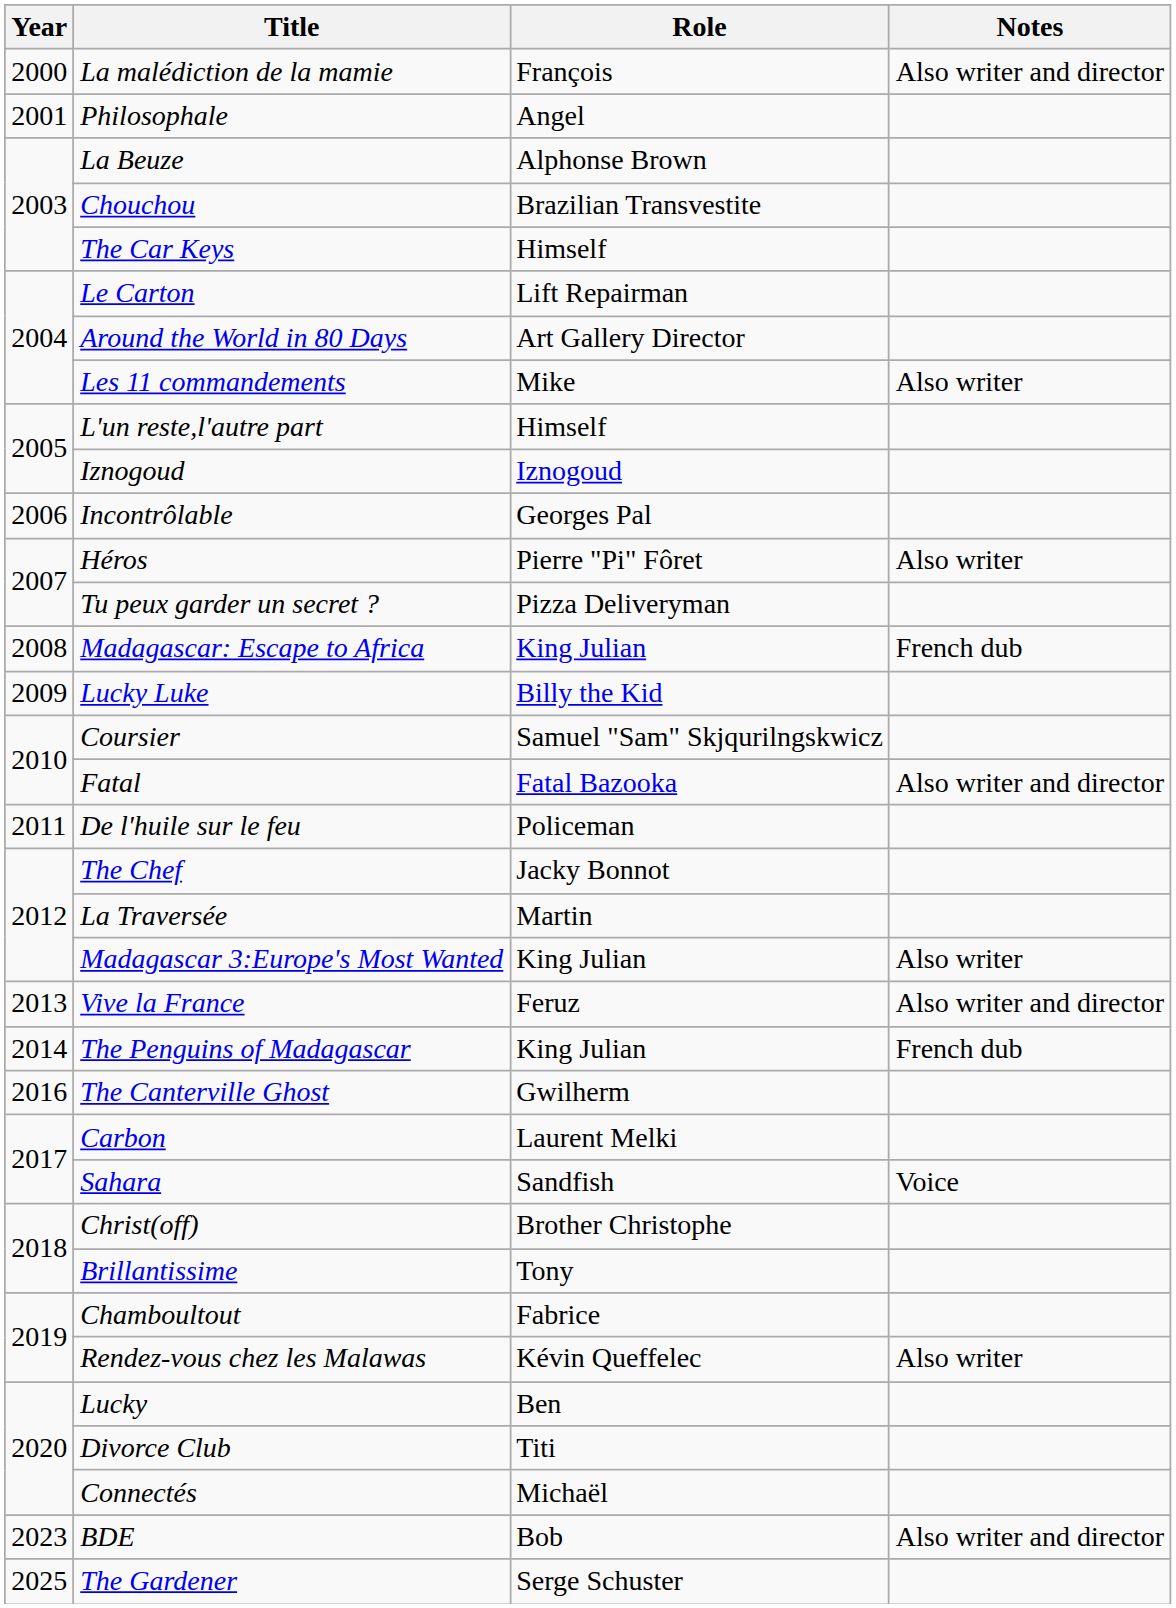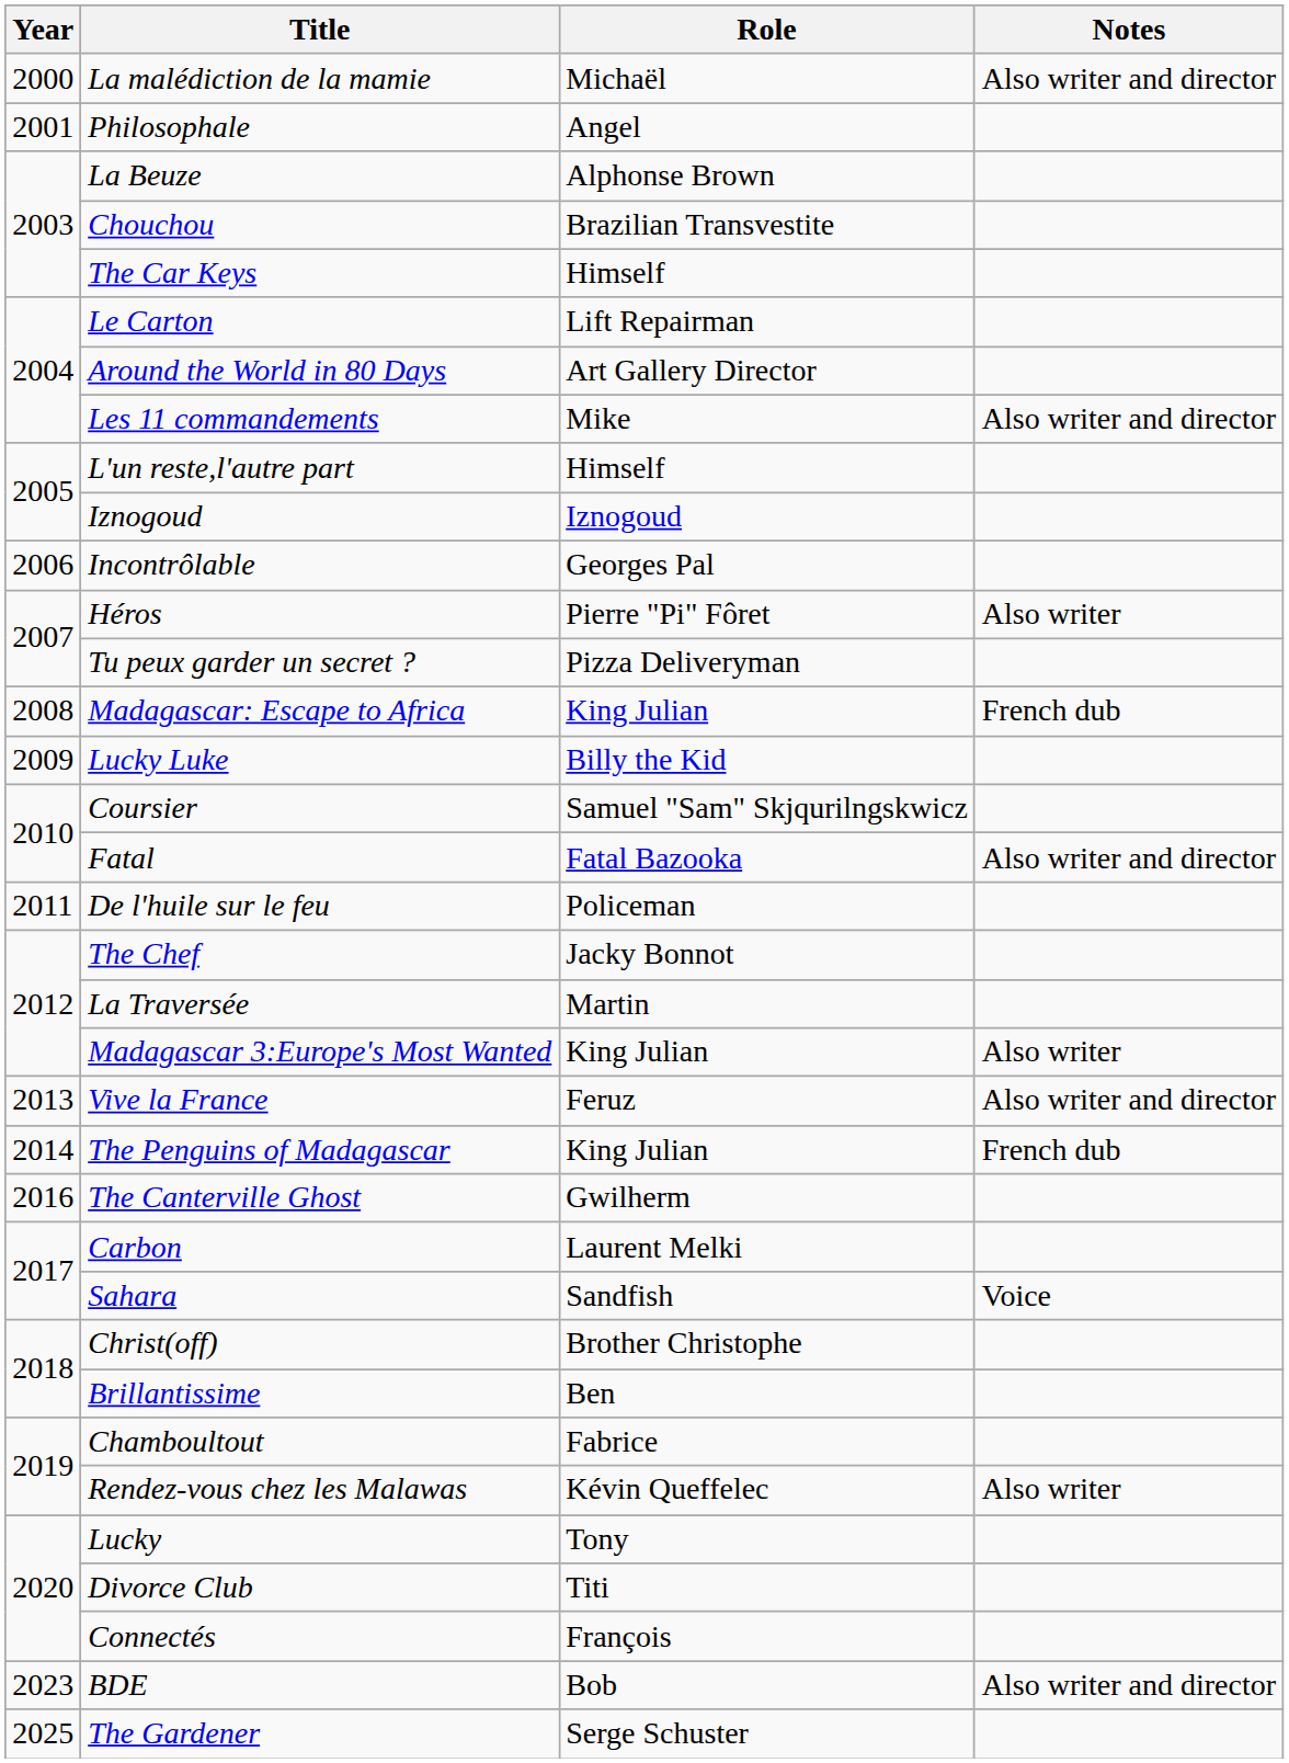La malédiction de la mamie | Role: François -> Michaël
Les 11 commandements | Notes: Also writer -> Also writer and director
Brillantissime | Role: Tony -> Ben
Lucky | Role: Ben -> Tony
Connectés | Role: Michaël -> François
